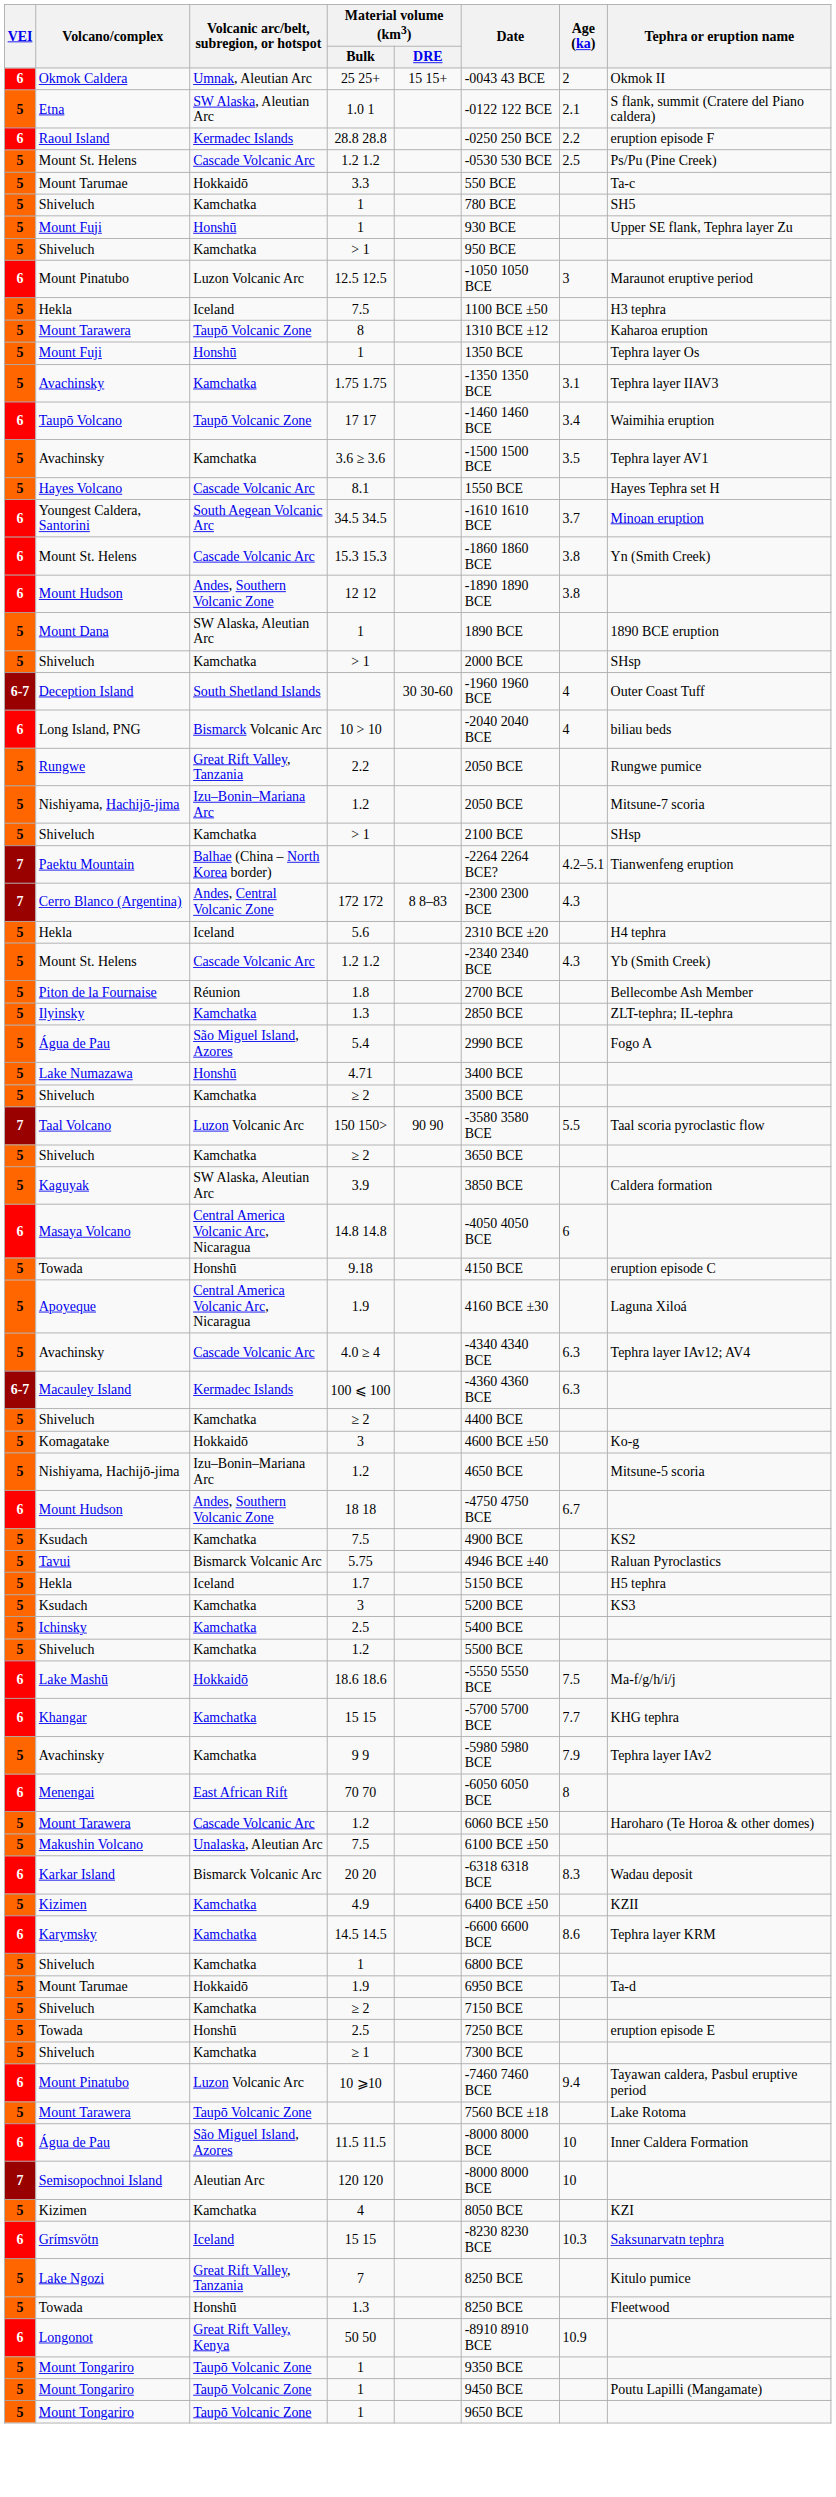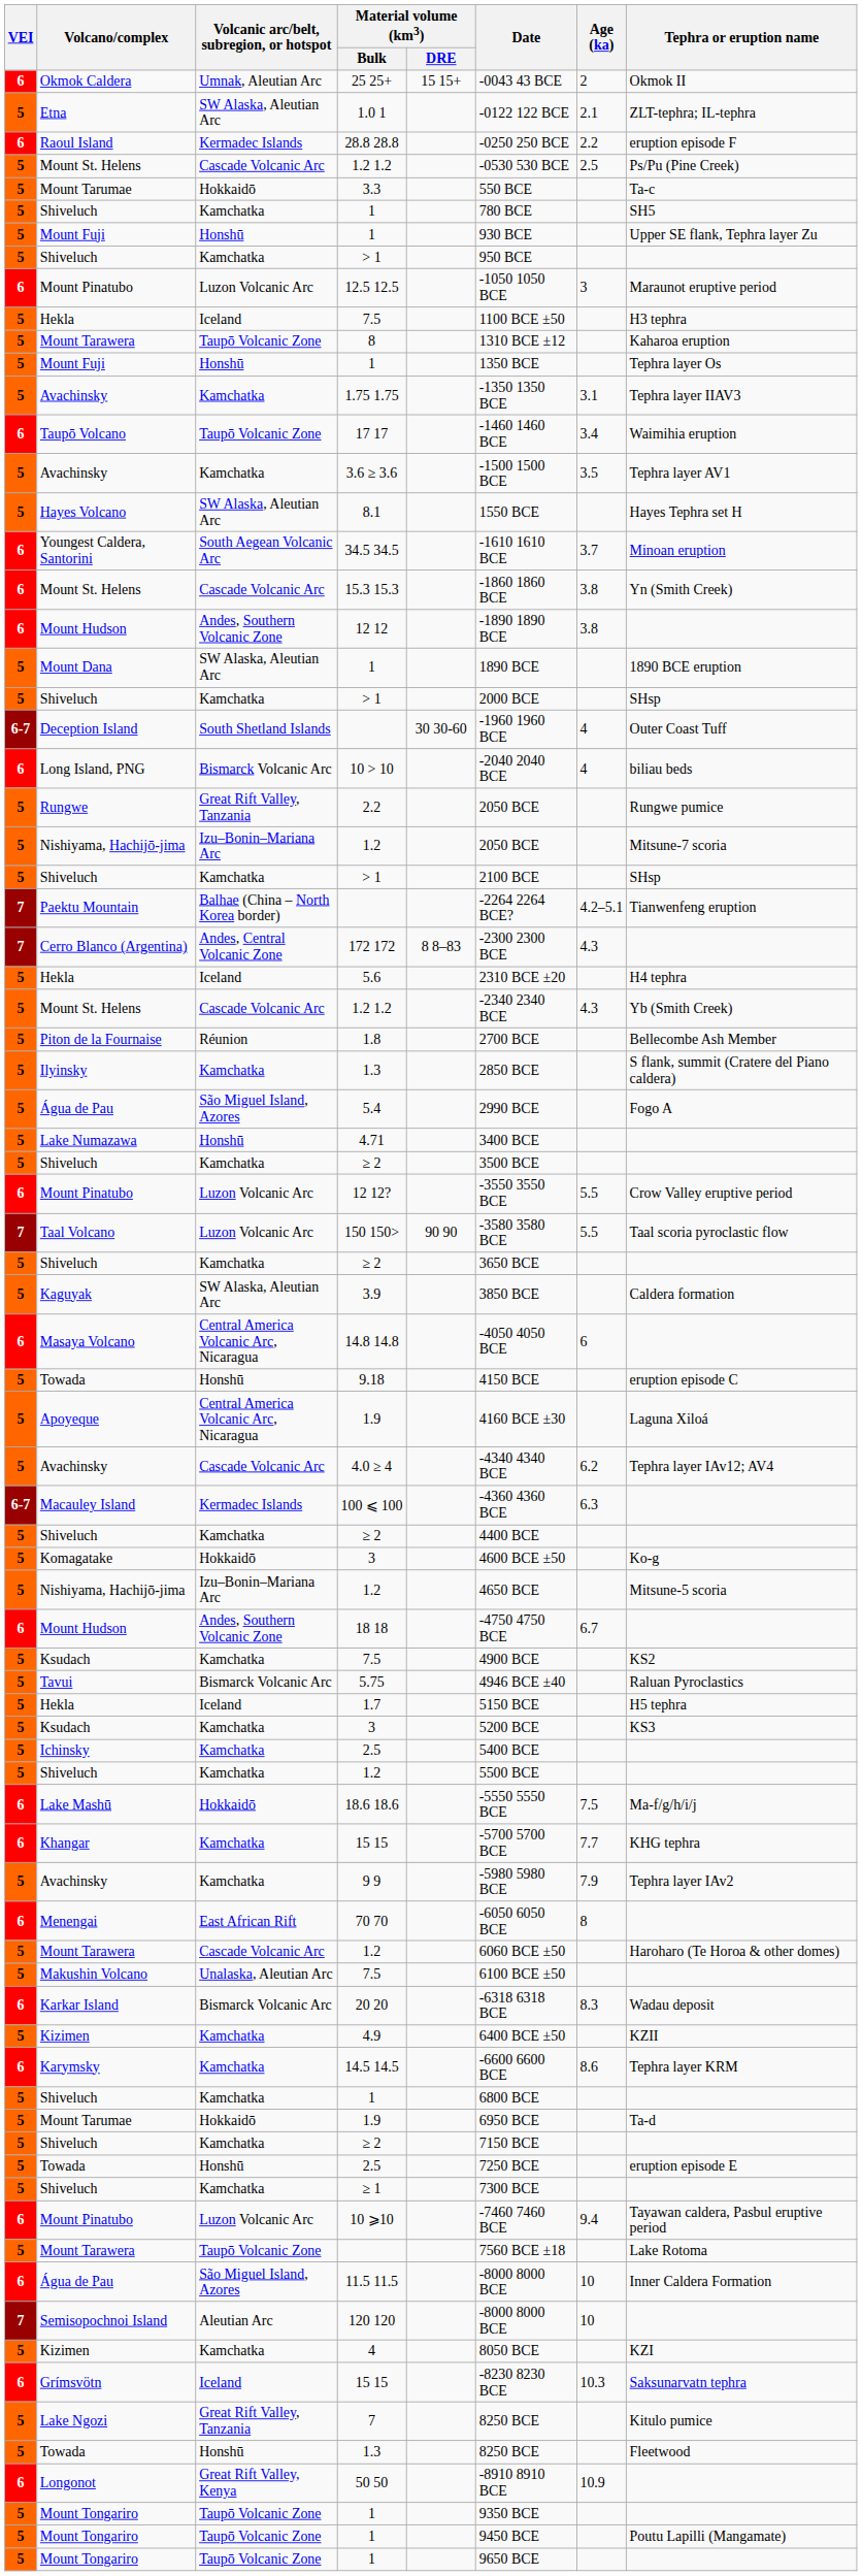1.0 1 | Tephra or eruption name: S flank, summit (Cratere del Piano caldera) -> ZLT-tephra; IL-tephra
8.1 | Volcanic arc/belt, subregion, or hotspot: Cascade Volcanic Arc -> SW Alaska, Aleutian Arc
Ilyinsky / 1.3 | Tephra or eruption name: ZLT-tephra; IL-tephra -> S flank, summit (Cratere del Piano caldera)
+ row: 6 | Mount Pinatubo | Luzon Volcanic Arc | 12 12? | -3550 3550 BCE | 5.5 | Crow Valley eruptive period
4.0 ≥ 4 | Age (ka): 6.3 -> 6.2
